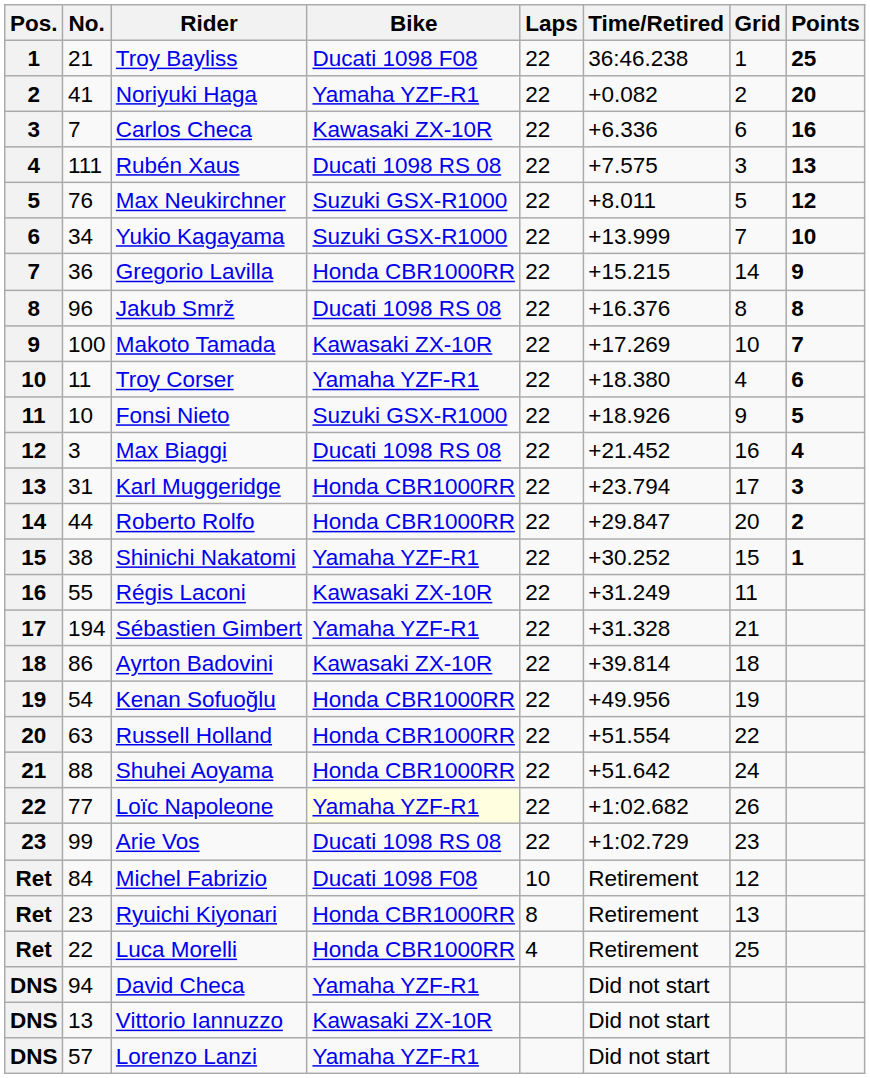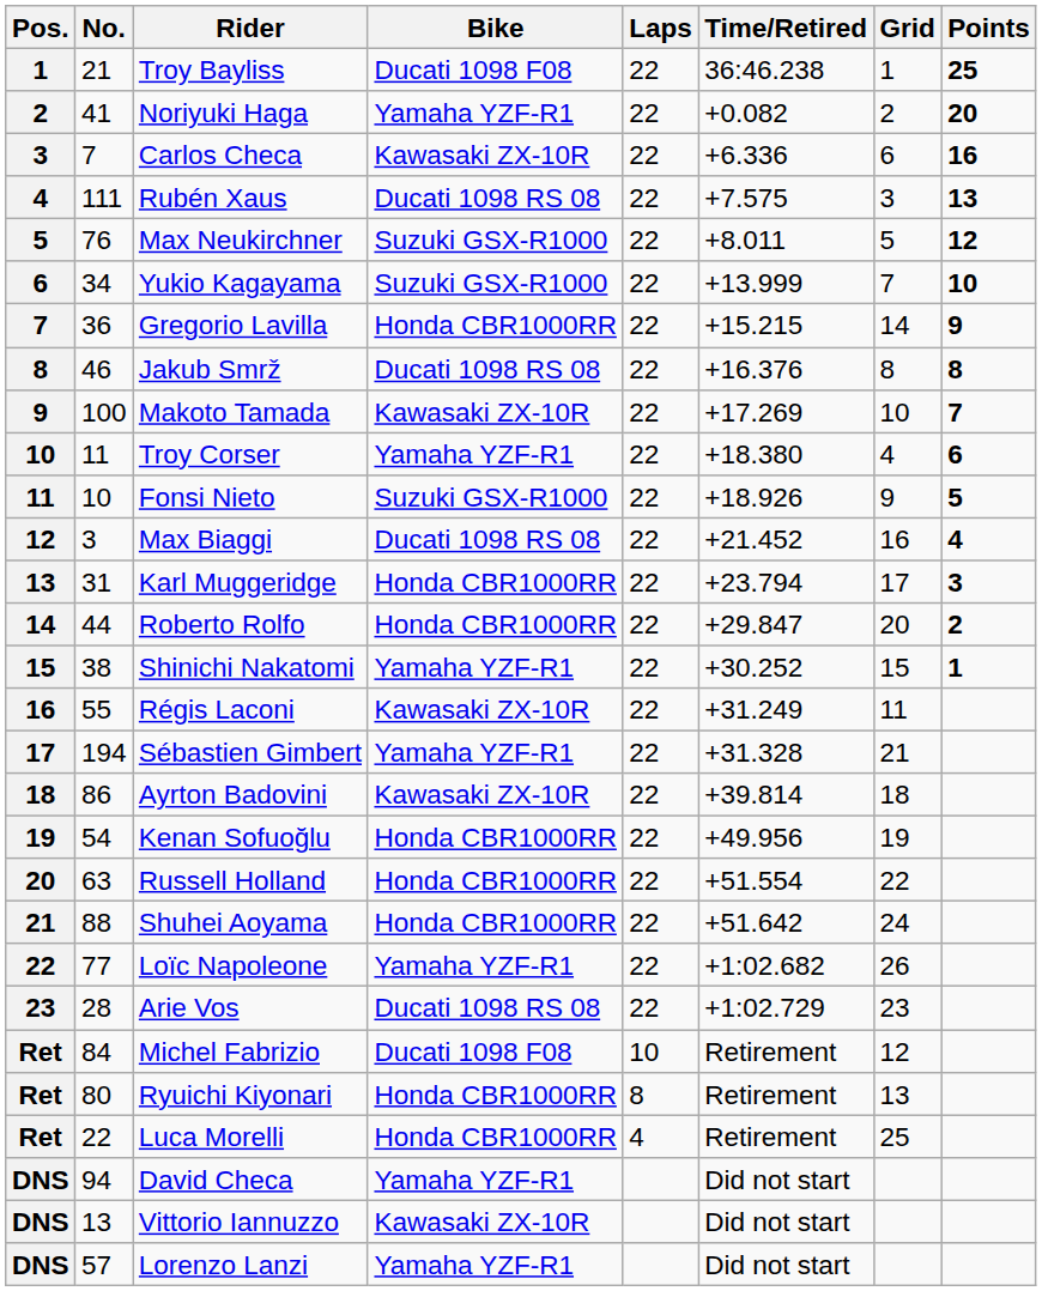Jakub Smrž | No.: 96 -> 46
Loïc Napoleone | Bike: lightyellow background -> no background
Arie Vos | No.: 99 -> 28
Ryuichi Kiyonari | No.: 23 -> 80
